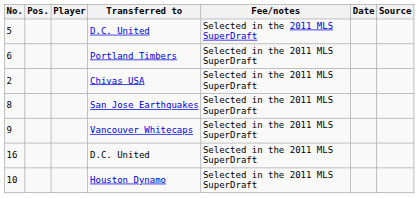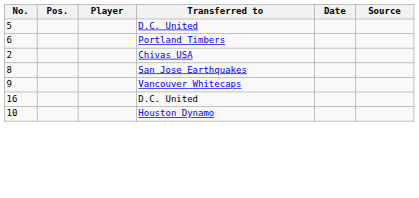- column: Fee/notes | Selected in the 2011 MLS SuperDraft | Selected in the 2011 MLS SuperDraft | Selected in the 2011 MLS SuperDraft | Selected in the 2011 MLS SuperDraft | Selected in the 2011 MLS SuperDraft | Selected in the 2011 MLS SuperDraft | Selected in the 2011 MLS SuperDraft
